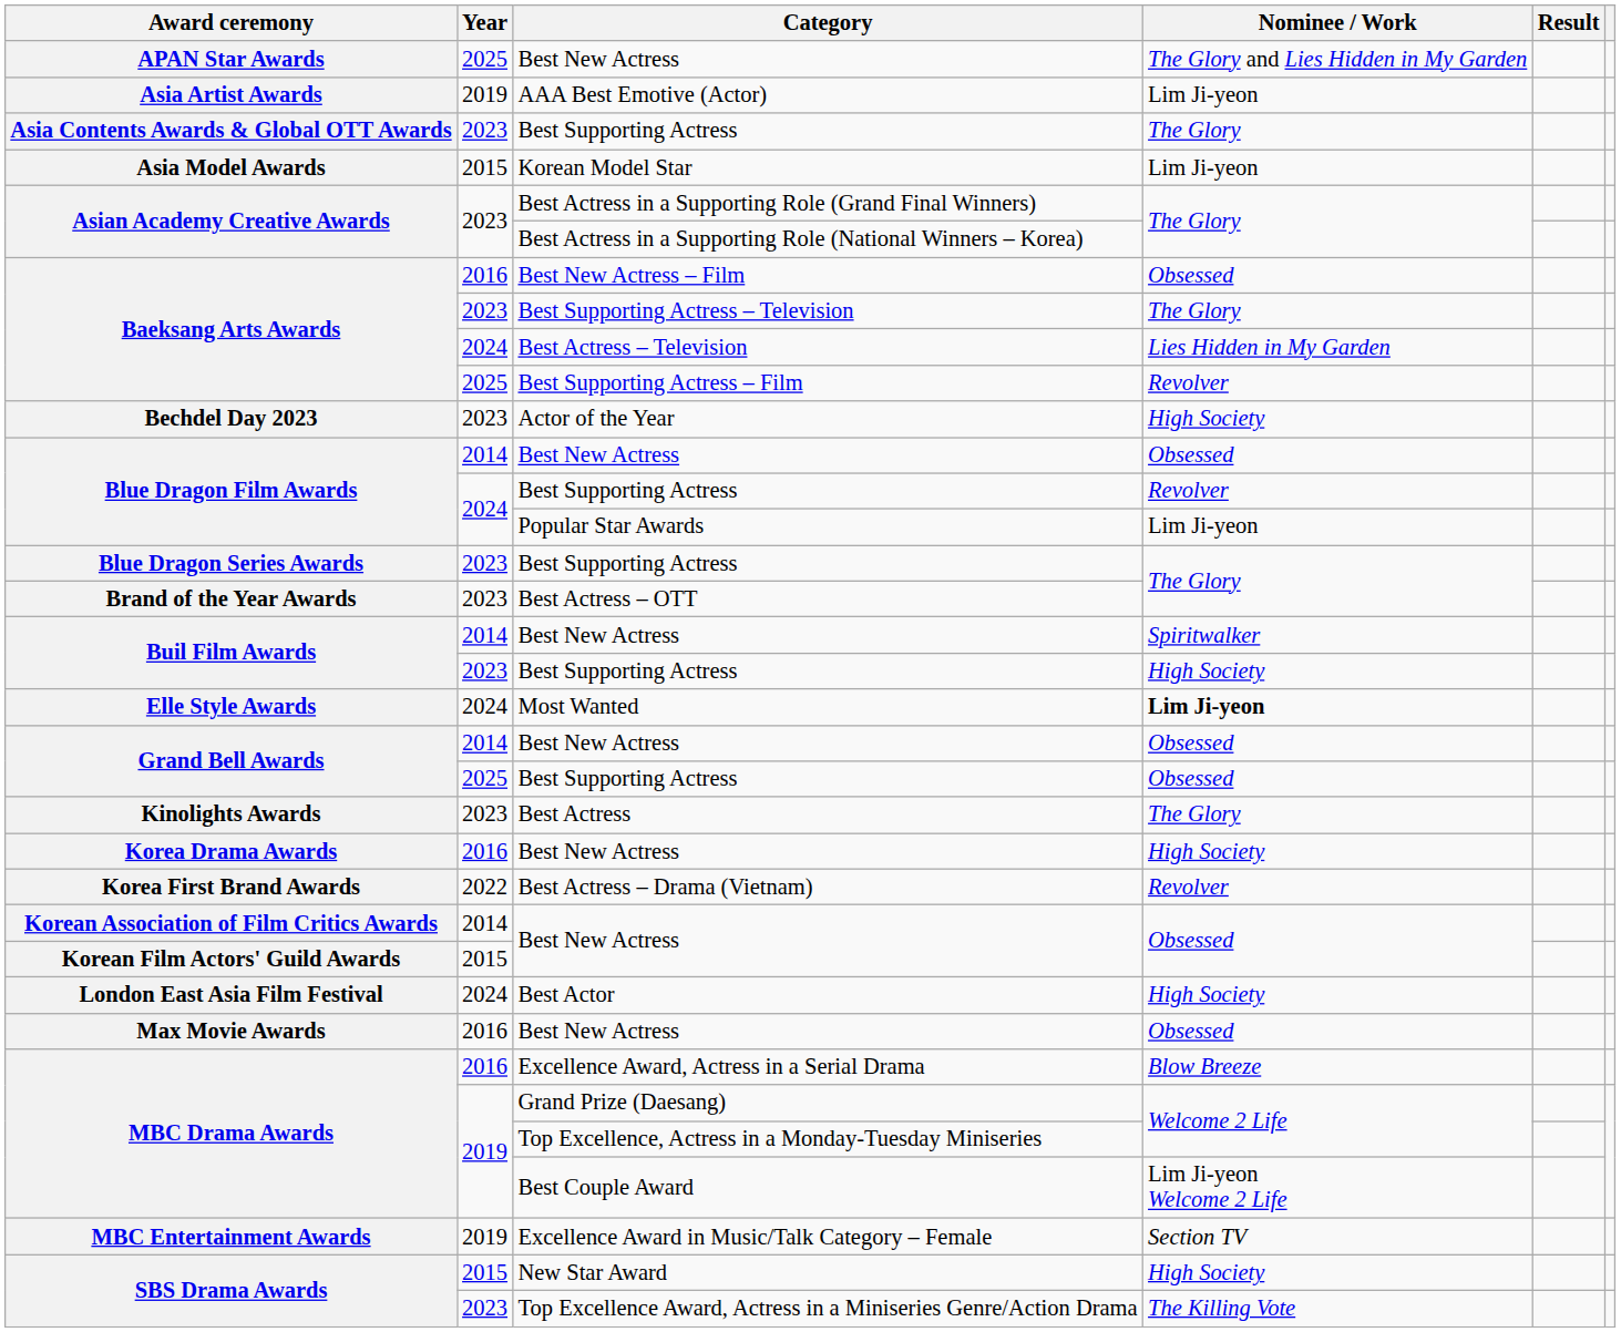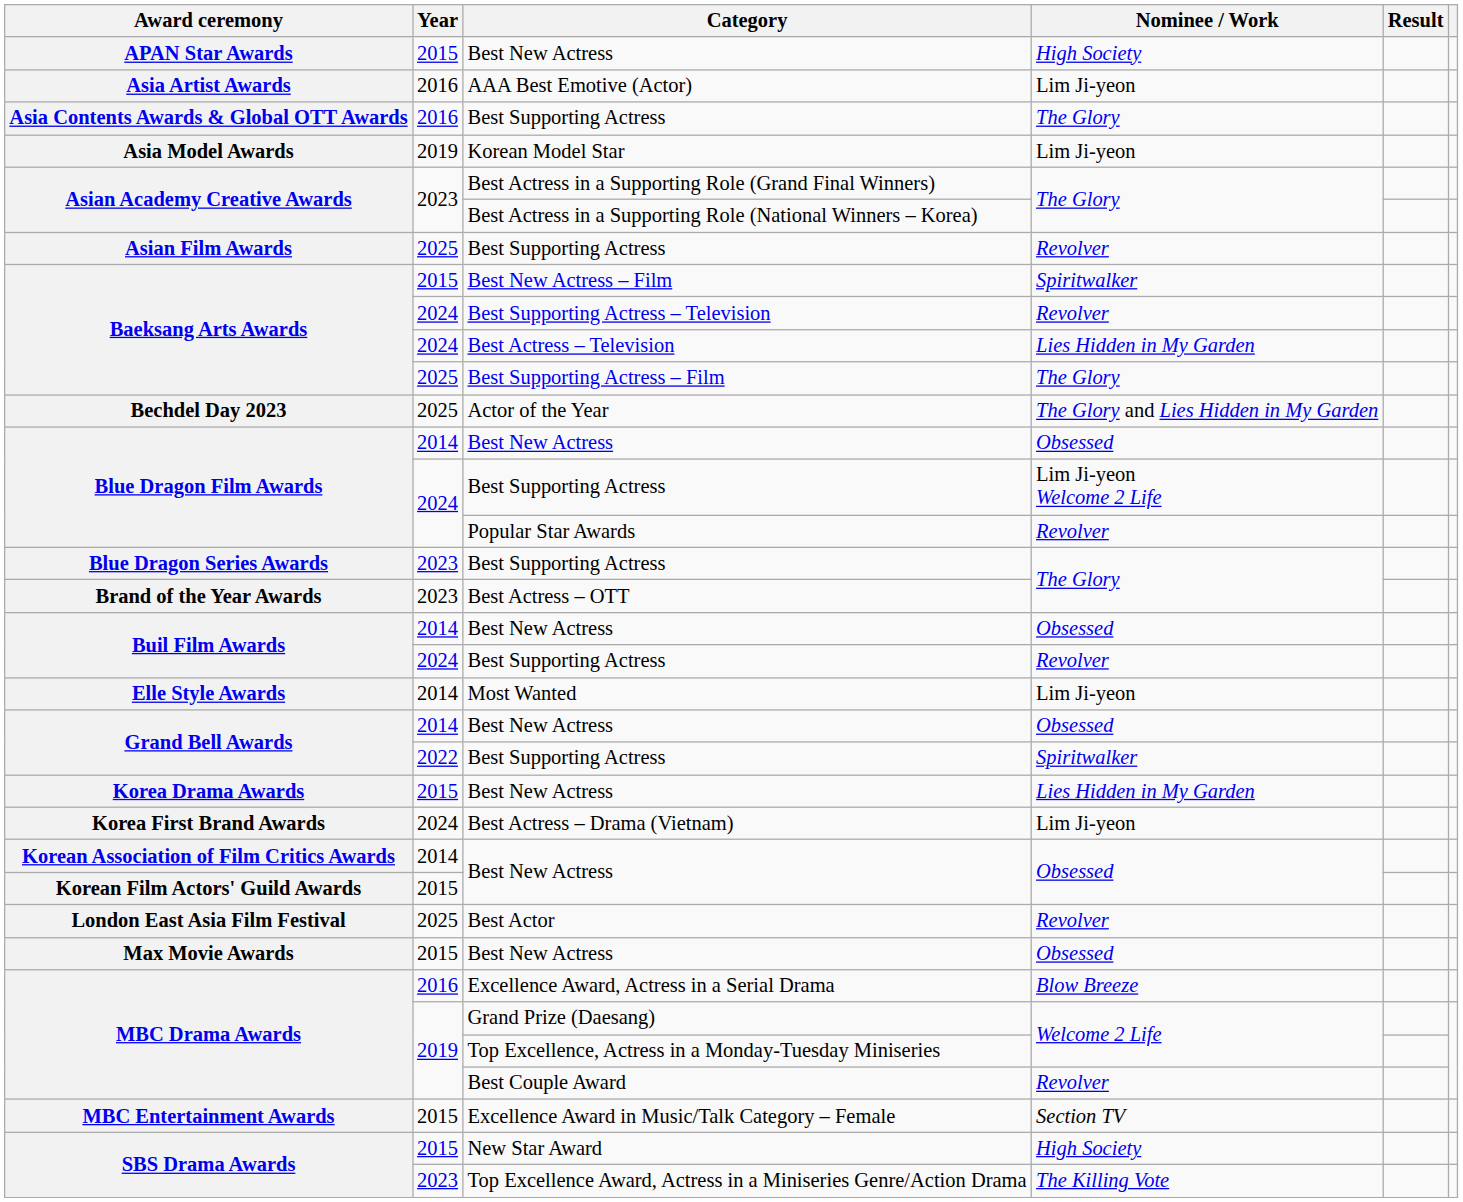APAN Star Awards | Year: 2025 -> 2015
APAN Star Awards | Nominee / Work: The Glory and Lies Hidden in My Garden -> High Society
Asia Artist Awards | Year: 2019 -> 2016
Asia Contents Awards & Global OTT Awards | Year: 2023 -> 2016
Asia Model Awards | Year: 2015 -> 2019
+ row: Asian Film Awards | 2025 | Best Supporting Actress | Revolver
Baeksang Arts Awards / Best New Actress – Film | Year: 2016 -> 2015
Baeksang Arts Awards / Best New Actress – Film | Nominee / Work: Obsessed -> Spiritwalker
Baeksang Arts Awards / Best Supporting Actress – Television | Year: 2023 -> 2024
Baeksang Arts Awards / Best Supporting Actress – Television | Nominee / Work: The Glory -> Revolver
Baeksang Arts Awards / Best Supporting Actress – Film | Nominee / Work: Revolver -> The Glory
Bechdel Day 2023 | Year: 2023 -> 2025
Bechdel Day 2023 | Nominee / Work: High Society -> The Glory and Lies Hidden in My Garden
Blue Dragon Film Awards / Best Supporting Actress | Nominee / Work: Revolver -> Lim Ji-yeon Welcome 2 Life
Blue Dragon Film Awards / Popular Star Awards | Nominee / Work: Lim Ji-yeon -> Revolver
Buil Film Awards / Best New Actress | Nominee / Work: Spiritwalker -> Obsessed
Buil Film Awards / Best Supporting Actress | Year: 2023 -> 2024
Buil Film Awards / Best Supporting Actress | Nominee / Work: High Society -> Revolver
Elle Style Awards | Year: 2024 -> 2014
Elle Style Awards | Nominee / Work: bold -> normal
Grand Bell Awards / Best Supporting Actress | Year: 2025 -> 2022
Grand Bell Awards / Best Supporting Actress | Nominee / Work: Obsessed -> Spiritwalker
- row: Kinolights Awards | 2023 | Best Actress | The Glory
Korea Drama Awards | Year: 2016 -> 2015
Korea Drama Awards | Nominee / Work: High Society -> Lies Hidden in My Garden
Korea First Brand Awards | Year: 2022 -> 2024
Korea First Brand Awards | Nominee / Work: Revolver -> Lim Ji-yeon
London East Asia Film Festival | Year: 2024 -> 2025
London East Asia Film Festival | Nominee / Work: High Society -> Revolver
Max Movie Awards | Year: 2016 -> 2015
MBC Drama Awards / Best Couple Award | Nominee / Work: Lim Ji-yeon Welcome 2 Life -> Revolver
MBC Entertainment Awards | Year: 2019 -> 2015
